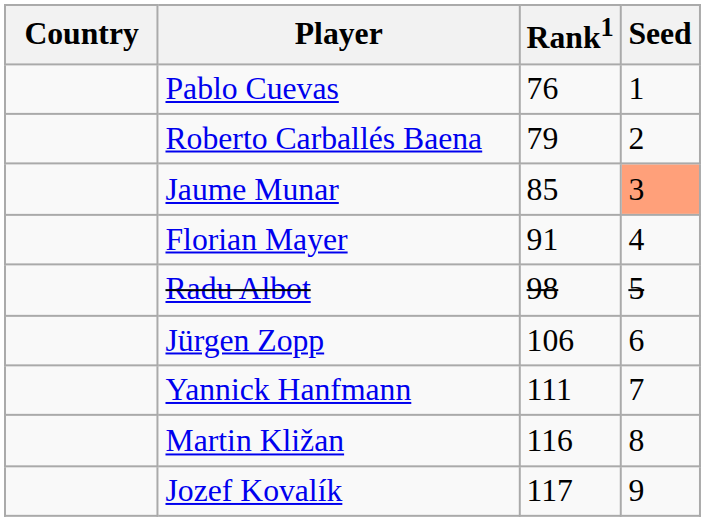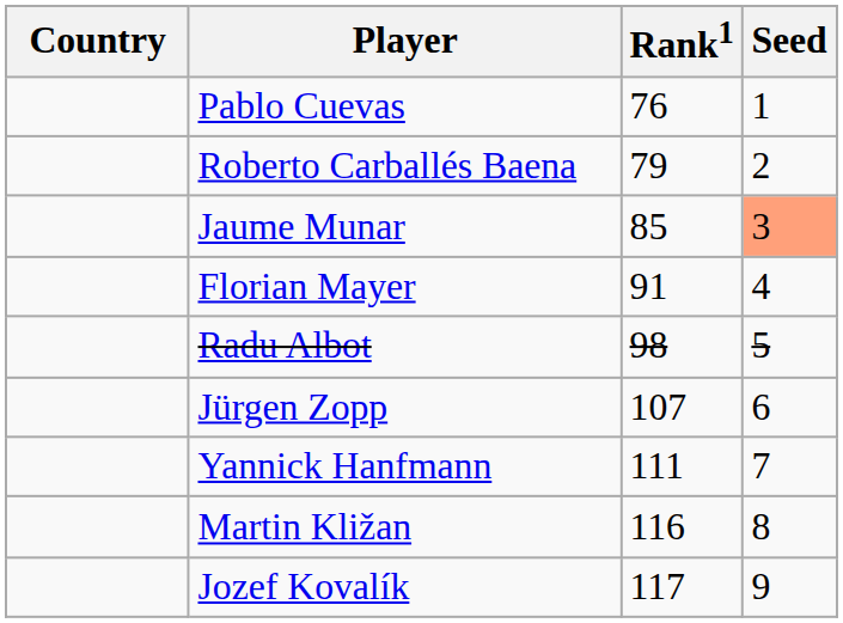Jürgen Zopp | Rank1: 106 -> 107
